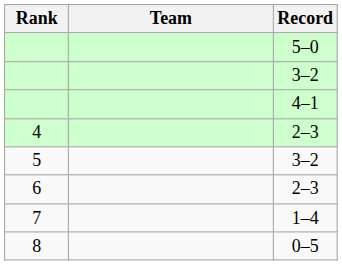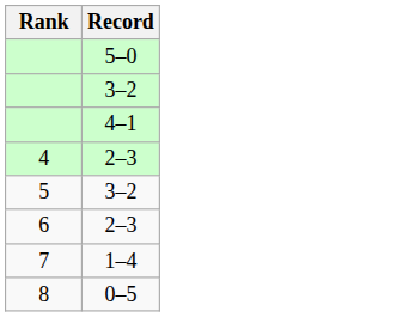- column: Team
